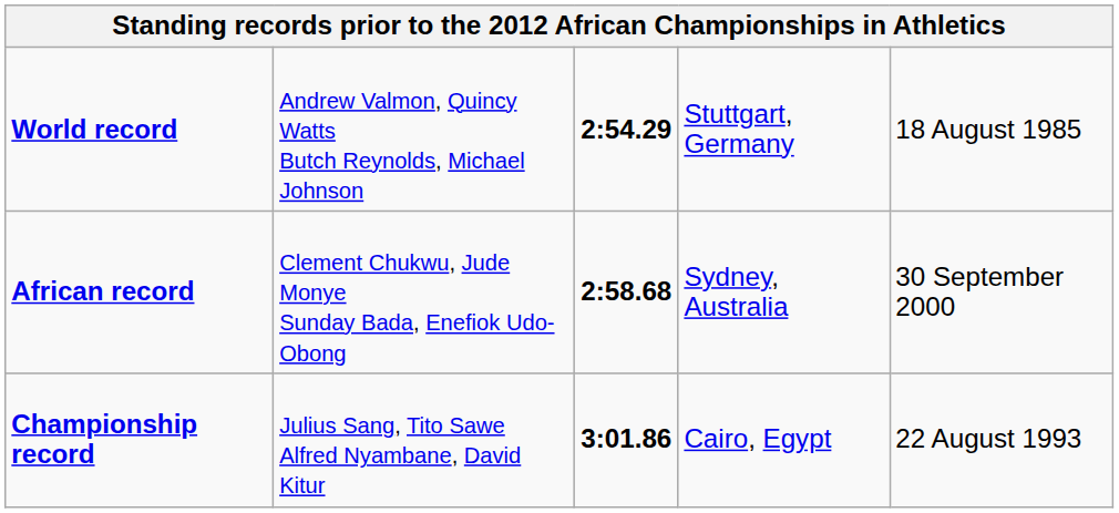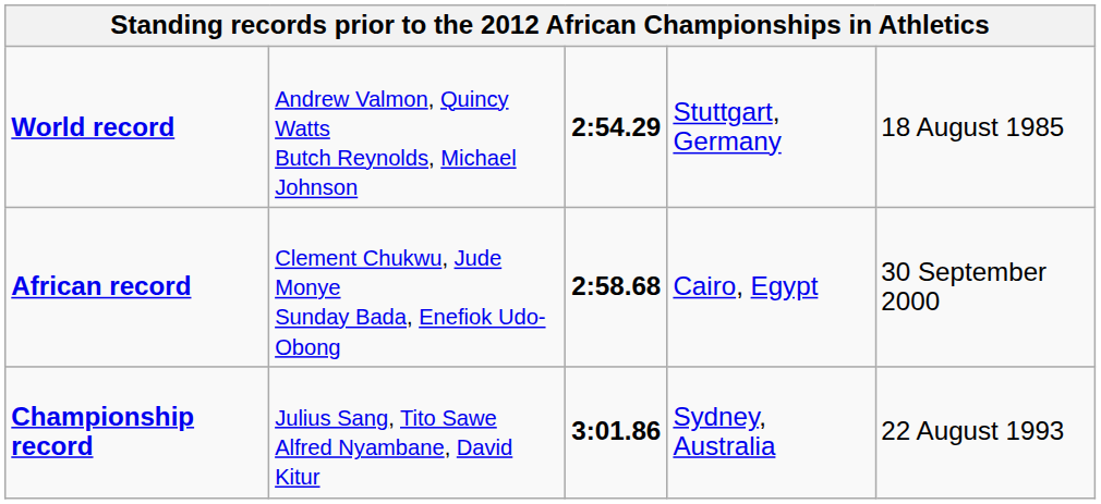African record | column 4: Sydney, Australia -> Cairo, Egypt
Championship record | column 4: Cairo, Egypt -> Sydney, Australia
